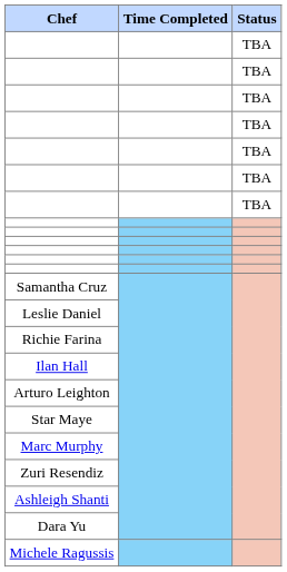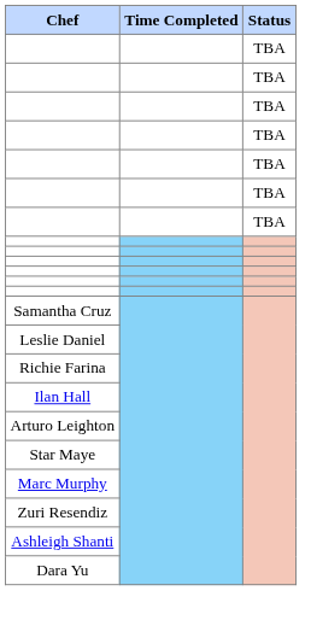- row: Michele Ragussis
